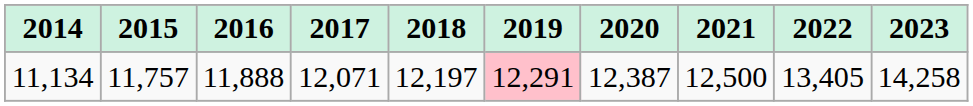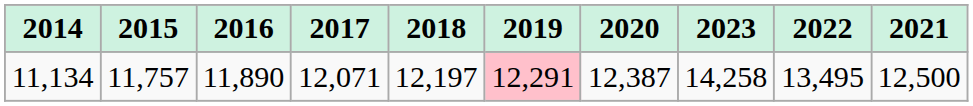columns swapped: 2021 <-> 2023
11,134 | 2016: 11,888 -> 11,890
11,134 | 2022: 13,405 -> 13,495
